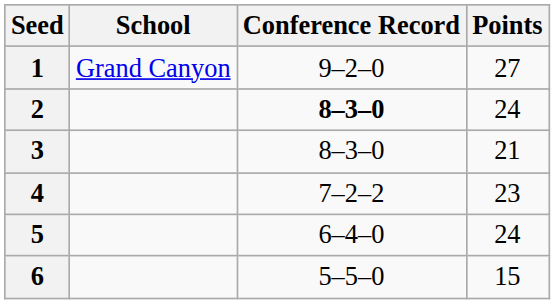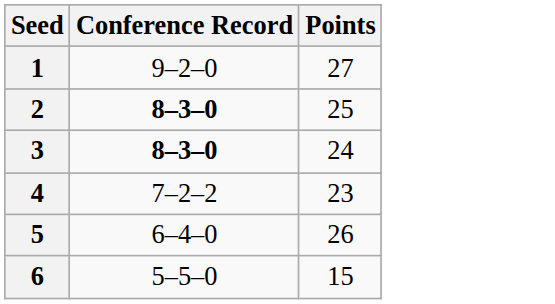- column: School | Grand Canyon
2 | Points: 24 -> 25
3 | Conference Record: normal -> bold
3 | Points: 21 -> 24
5 | Points: 24 -> 26
